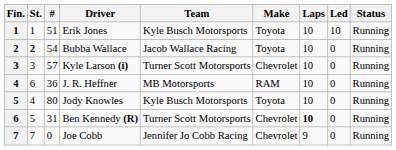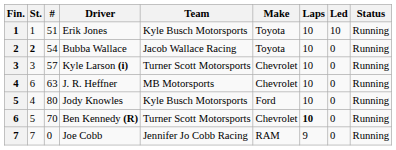J. R. Heffner | #: 36 -> 63
J. R. Heffner | Make: RAM -> Chevrolet
Jody Knowles | Make: Toyota -> Ford
Ben Kennedy (R) | #: 31 -> 70
Joe Cobb | Make: Chevrolet -> RAM
